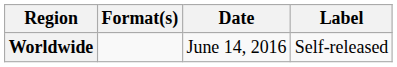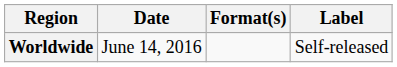columns swapped: Date <-> Format(s)
